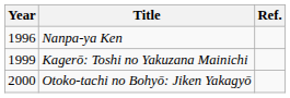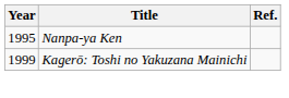Nanpa-ya Ken | Year: 1996 -> 1995
- row: 2000 | Otoko-tachi no Bohyō: Jiken Yakagyō
